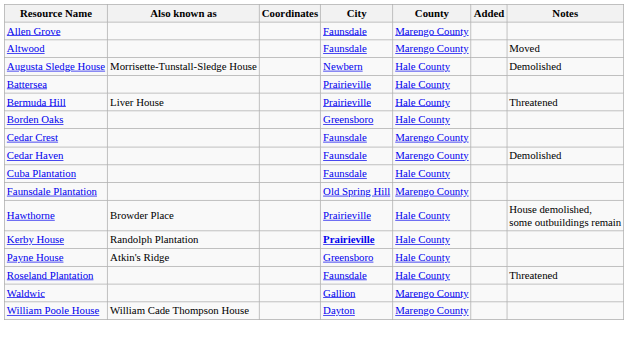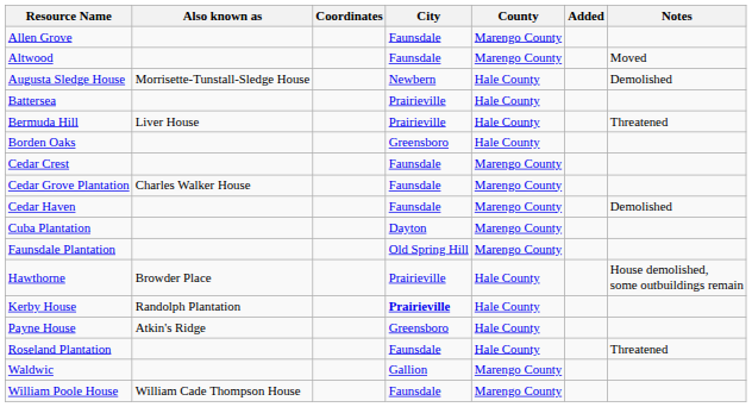+ row: Cedar Grove Plantation | Charles Walker House | Faunsdale | Marengo County
Cuba Plantation | City: Faunsdale -> Dayton
Cuba Plantation | County: Hale County -> Marengo County
William Poole House | City: Dayton -> Faunsdale
